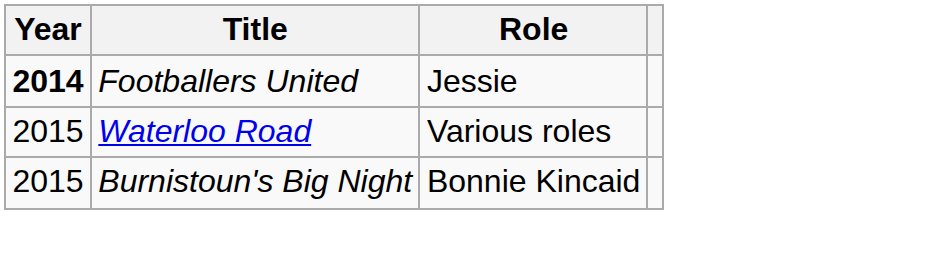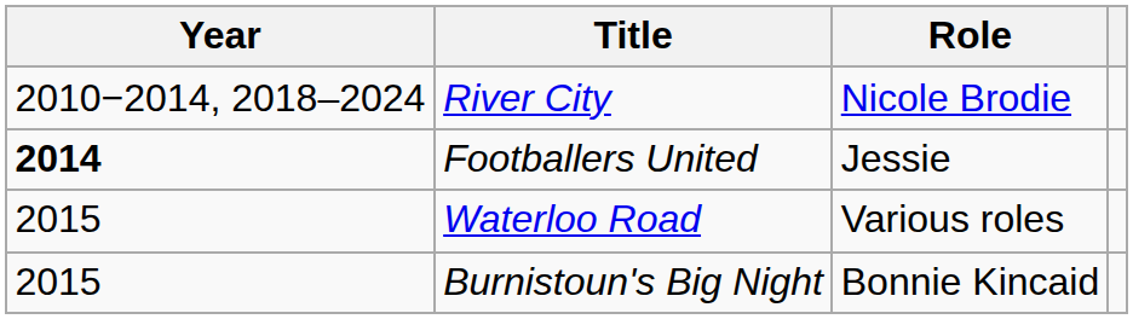+ row: 2010−2014, 2018–2024 | River City | Nicole Brodie
